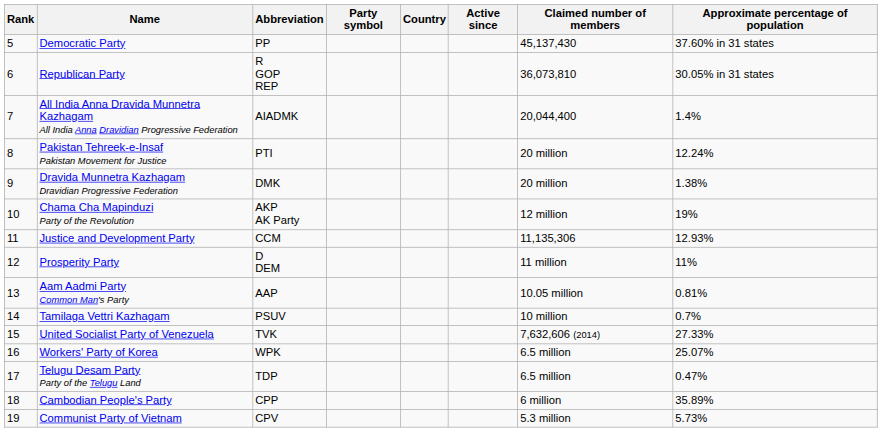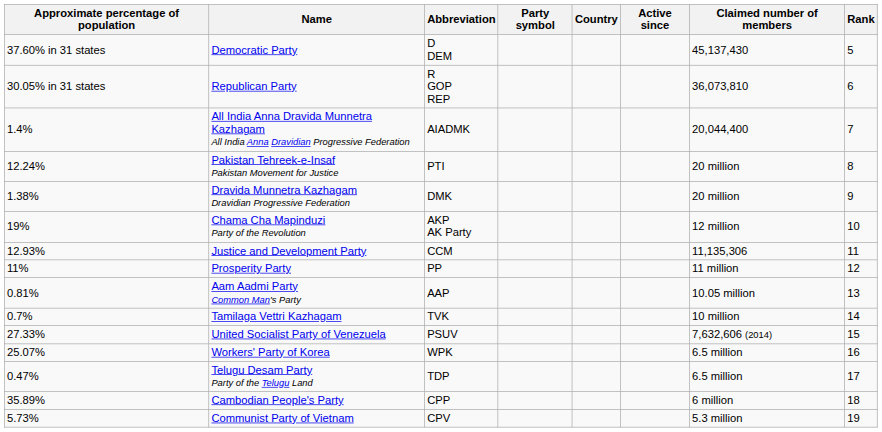columns swapped: Rank <-> Approximate percentage of population
Democratic Party | Abbreviation: PP -> D DEM
Prosperity Party | Abbreviation: D DEM -> PP
Tamilaga Vettri Kazhagam | Abbreviation: PSUV -> TVK
United Socialist Party of Venezuela | Abbreviation: TVK -> PSUV
